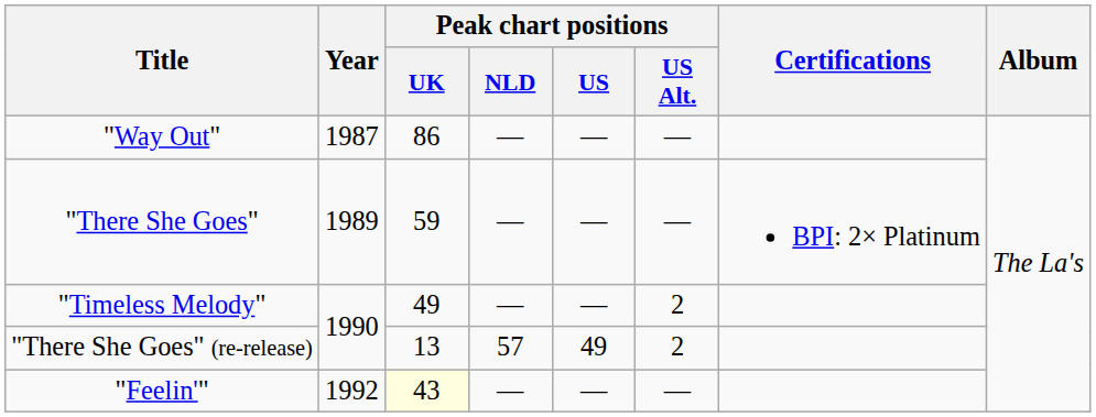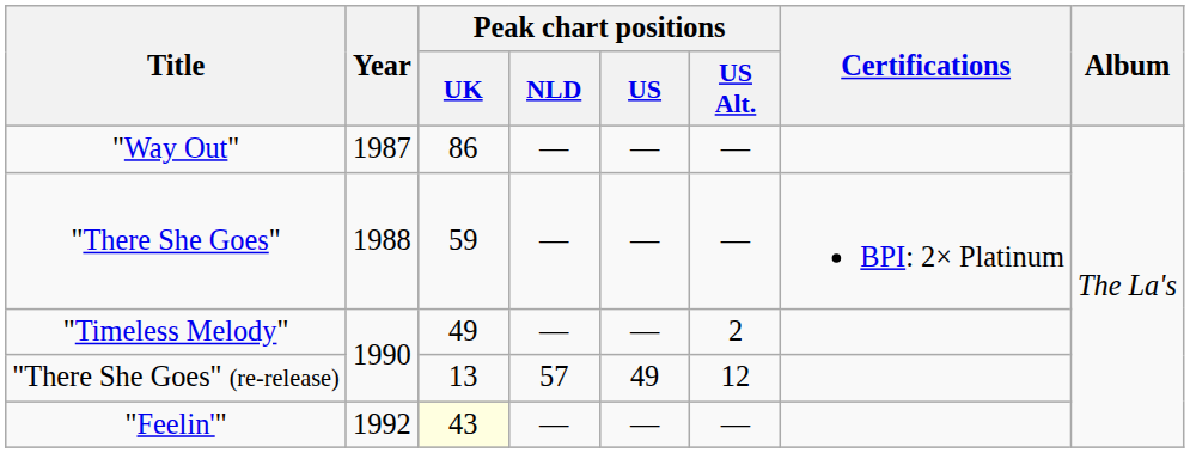"There She Goes" | Year: 1989 -> 1988
"There She Goes" (re-release) | Peak chart positions / US Alt.: 2 -> 12
